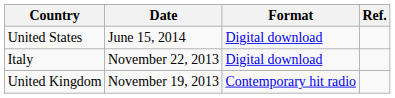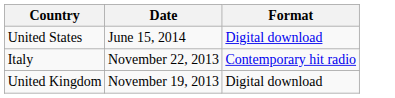- column: Ref.
Italy | Format: Digital download -> Contemporary hit radio
United Kingdom | Format: Contemporary hit radio -> Digital download
